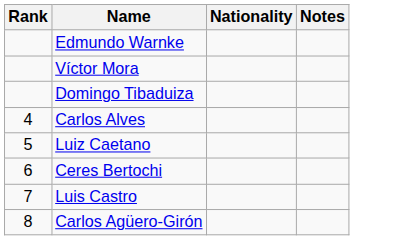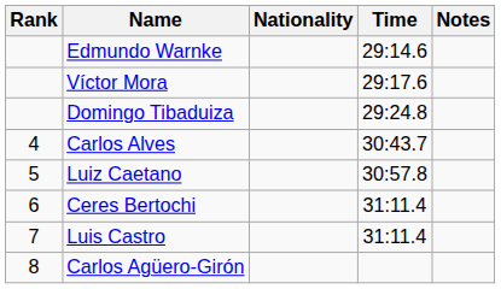+ column: Time | 29:14.6 | 29:17.6 | 29:24.8 | 30:43.7 | 30:57.8 | 31:11.4 | 31:11.4
